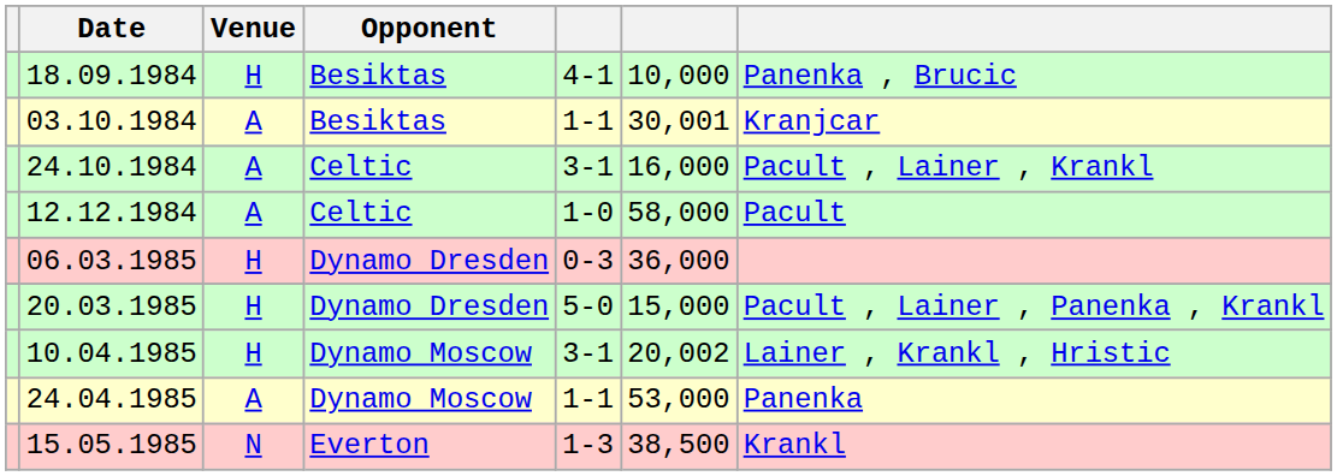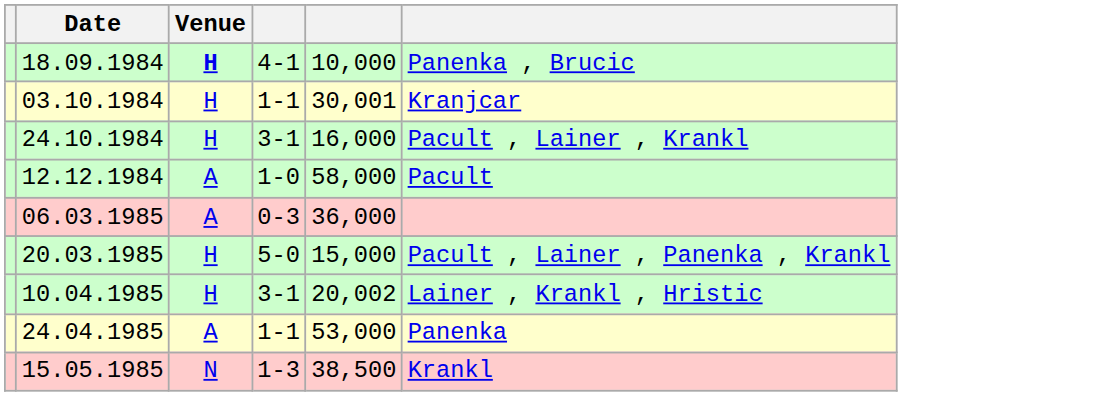- column: Opponent | Besiktas | Besiktas | Celtic | Celtic | Dynamo Dresden | Dynamo Dresden | Dynamo Moscow | Dynamo Moscow | Everton
18.09.1984 | Venue: normal -> bold
03.10.1984 | Venue: A -> H
24.10.1984 | Venue: A -> H
06.03.1985 | Venue: H -> A
